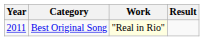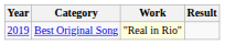Best Original Song | Year: 2011 -> 2019
